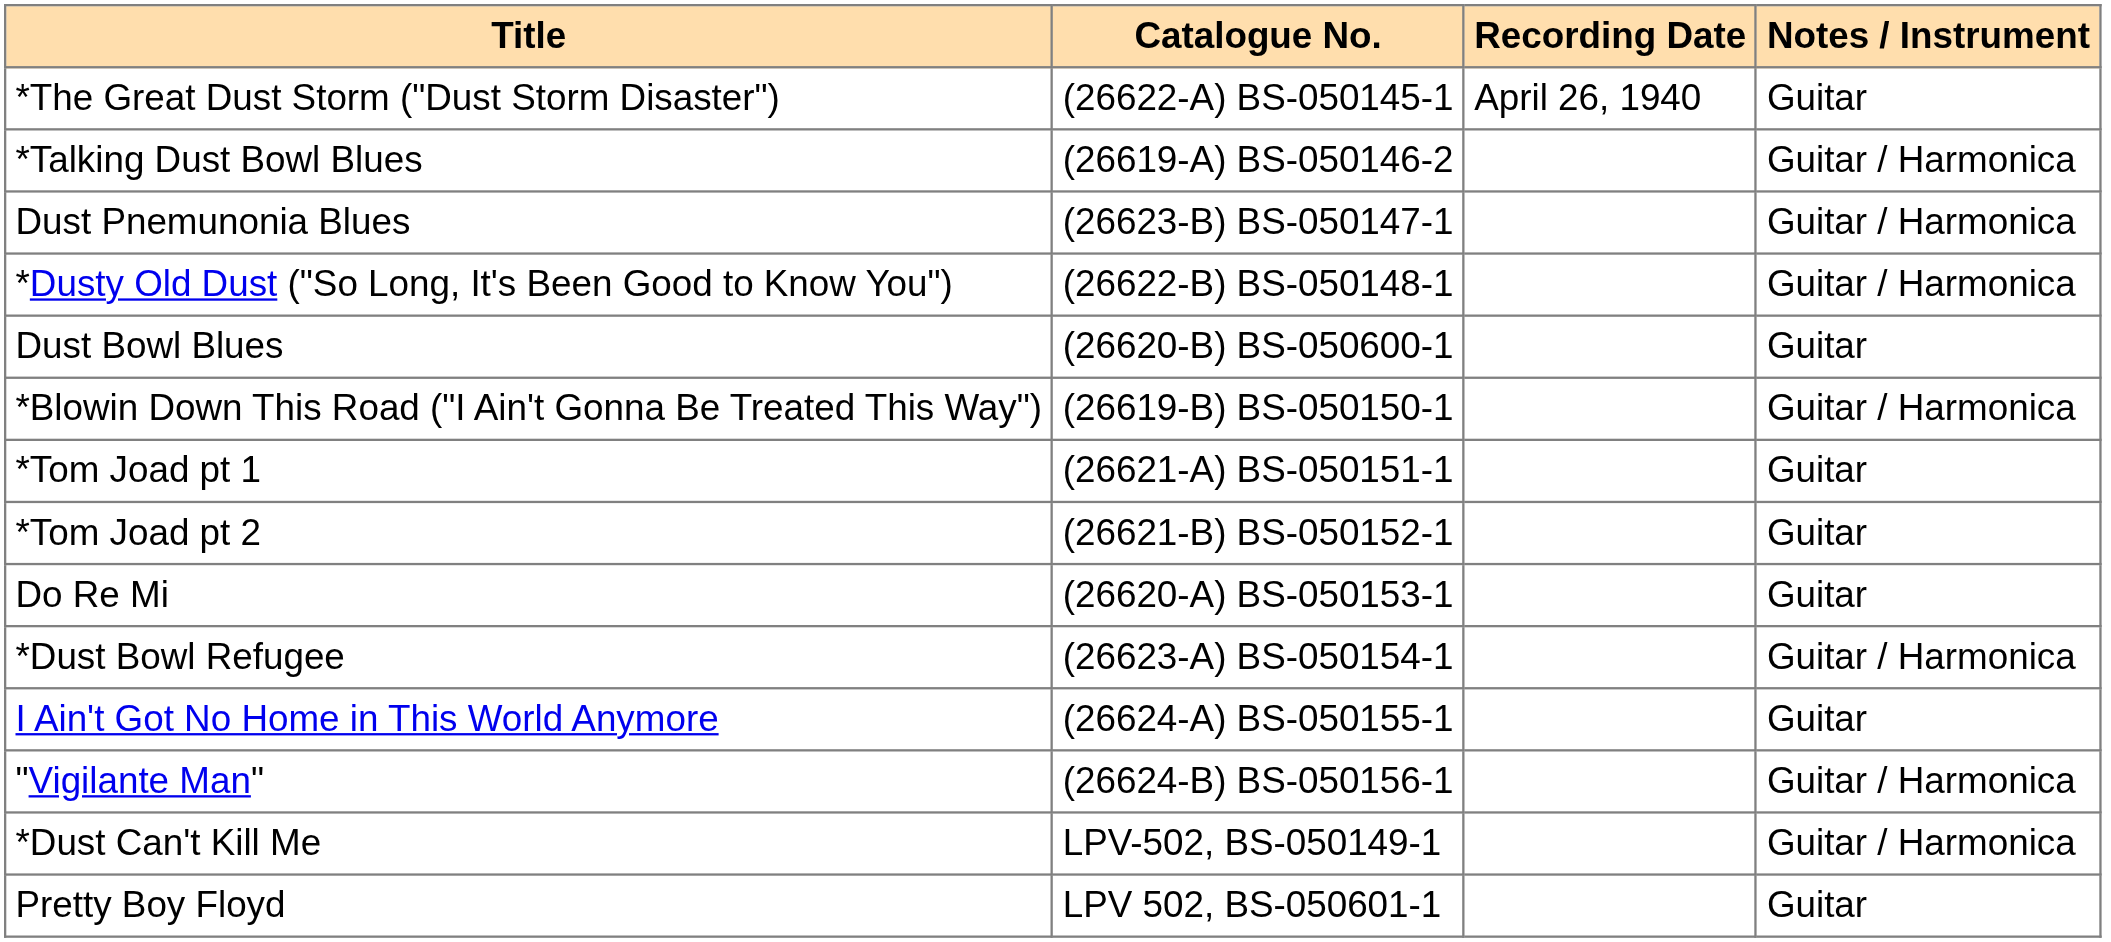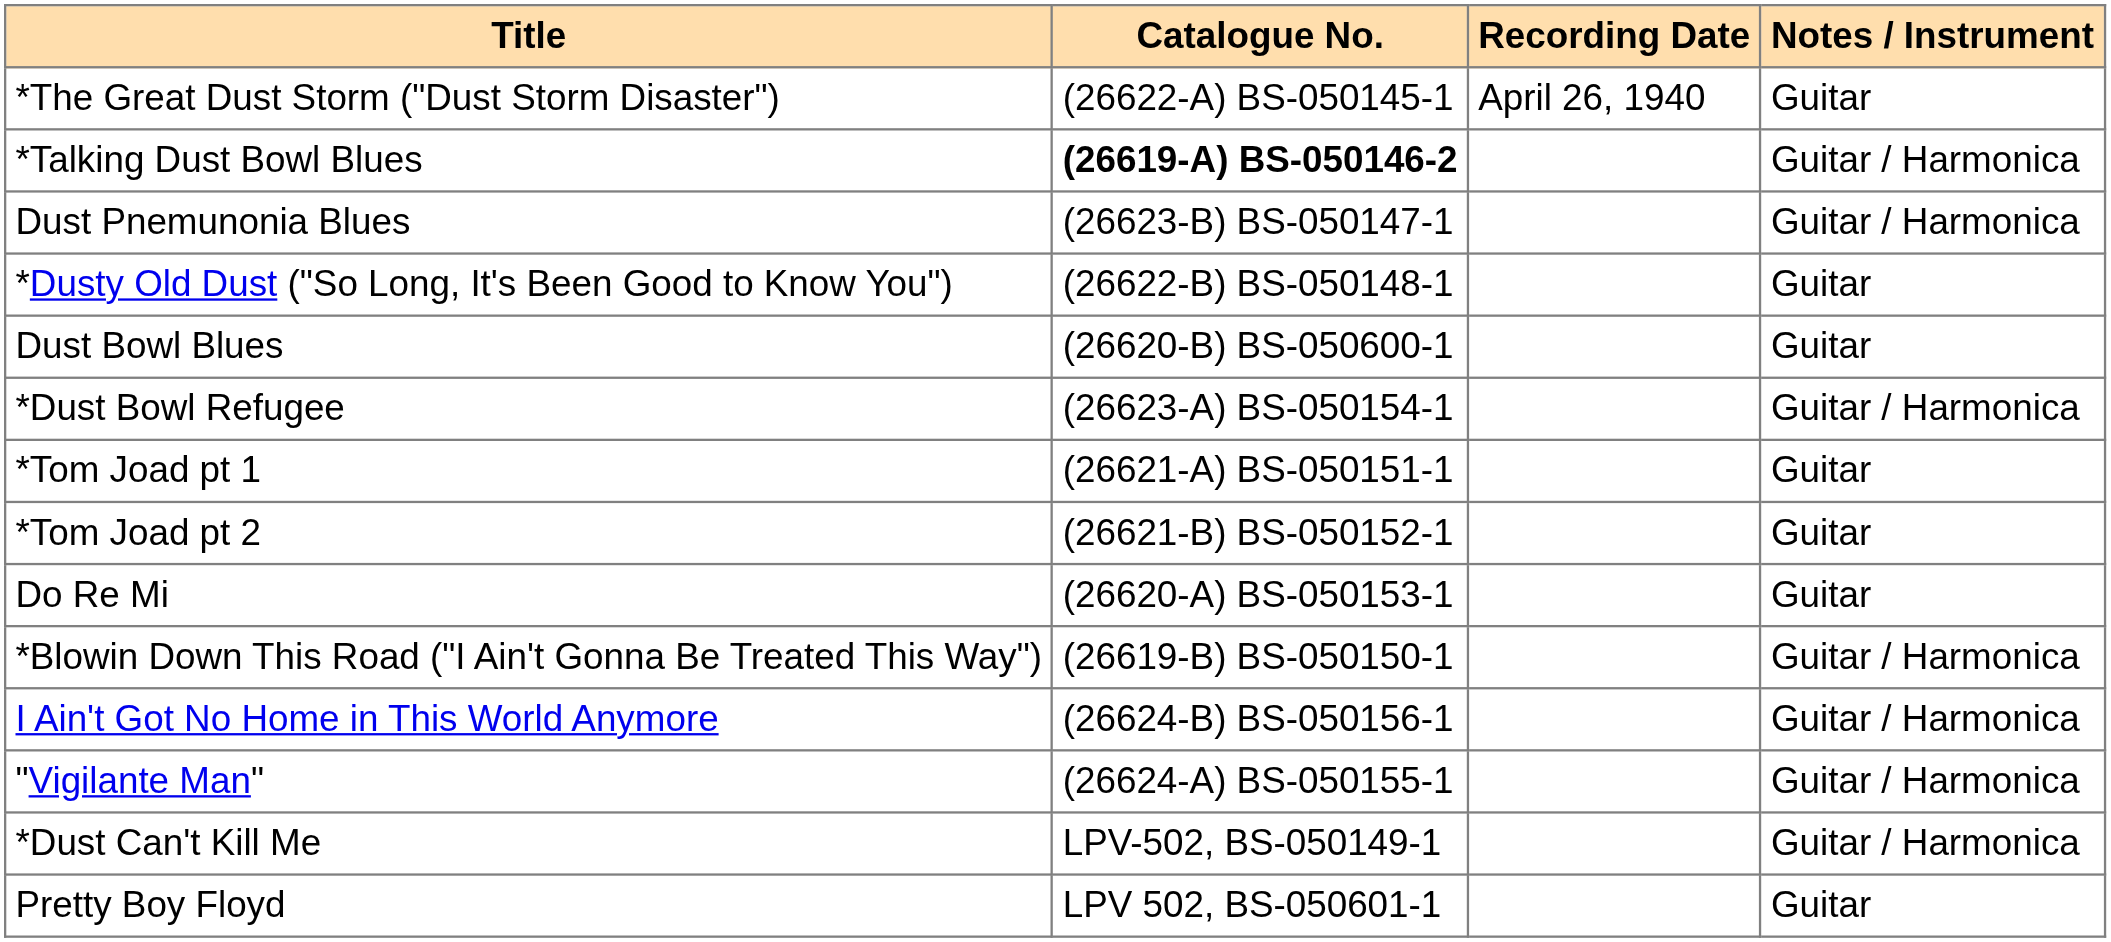*Talking Dust Bowl Blues | Catalogue No.: normal -> bold
*Dusty Old Dust ("So Long, It's Been Good to Know You") | Notes / Instrument: Guitar / Harmonica -> Guitar
rows swapped: *Blowin Down This Road ("I Ain't Gonna Be Treated This Way") <-> *Dust Bowl Refugee
I Ain't Got No Home in This World Anymore | Catalogue No.: (26624-A) BS-050155-1 -> (26624-B) BS-050156-1
I Ain't Got No Home in This World Anymore | Notes / Instrument: Guitar -> Guitar / Harmonica
"Vigilante Man" | Catalogue No.: (26624-B) BS-050156-1 -> (26624-A) BS-050155-1
